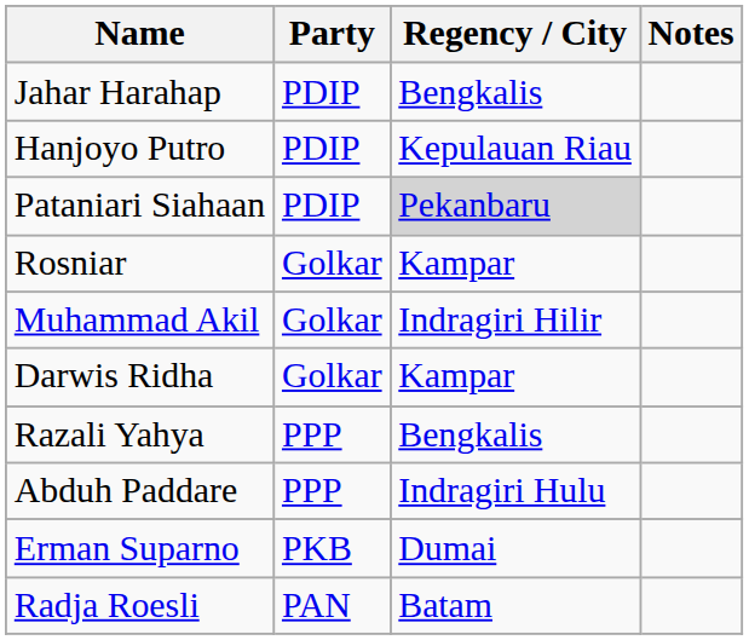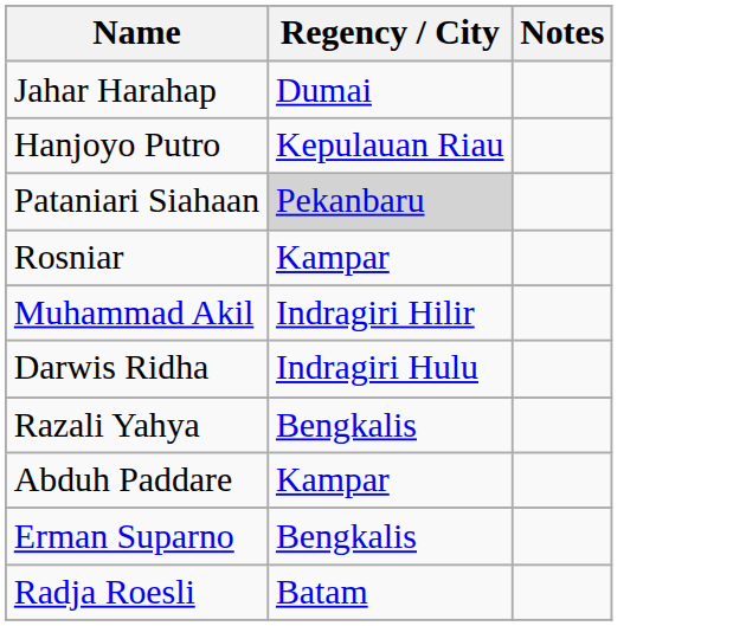- column: Party | PDIP | PDIP | PDIP | Golkar | Golkar | Golkar | PPP | PPP | PKB | PAN
Jahar Harahap | Regency / City: Bengkalis -> Dumai
Darwis Ridha | Regency / City: Kampar -> Indragiri Hulu
Abduh Paddare | Regency / City: Indragiri Hulu -> Kampar
Erman Suparno | Regency / City: Dumai -> Bengkalis
